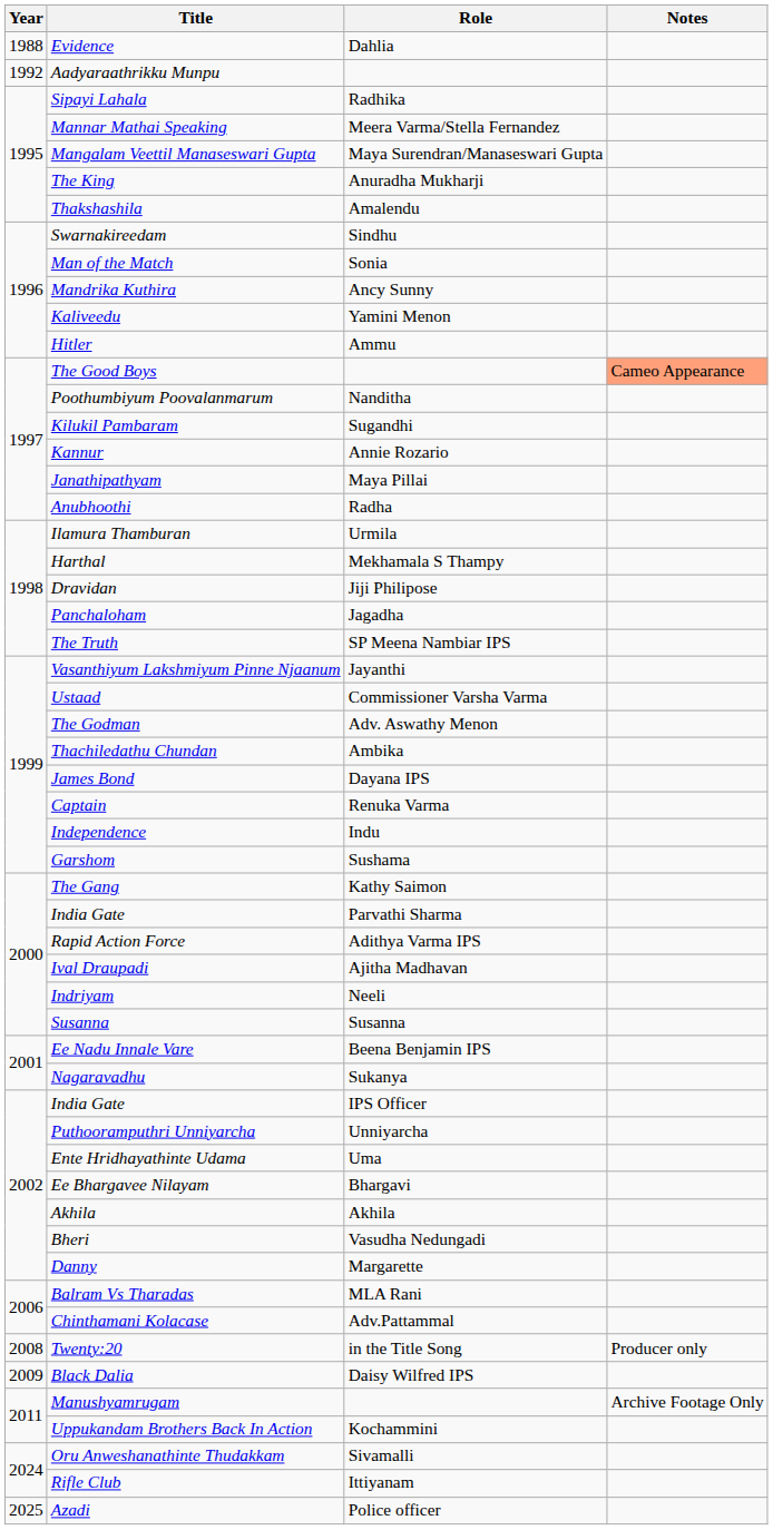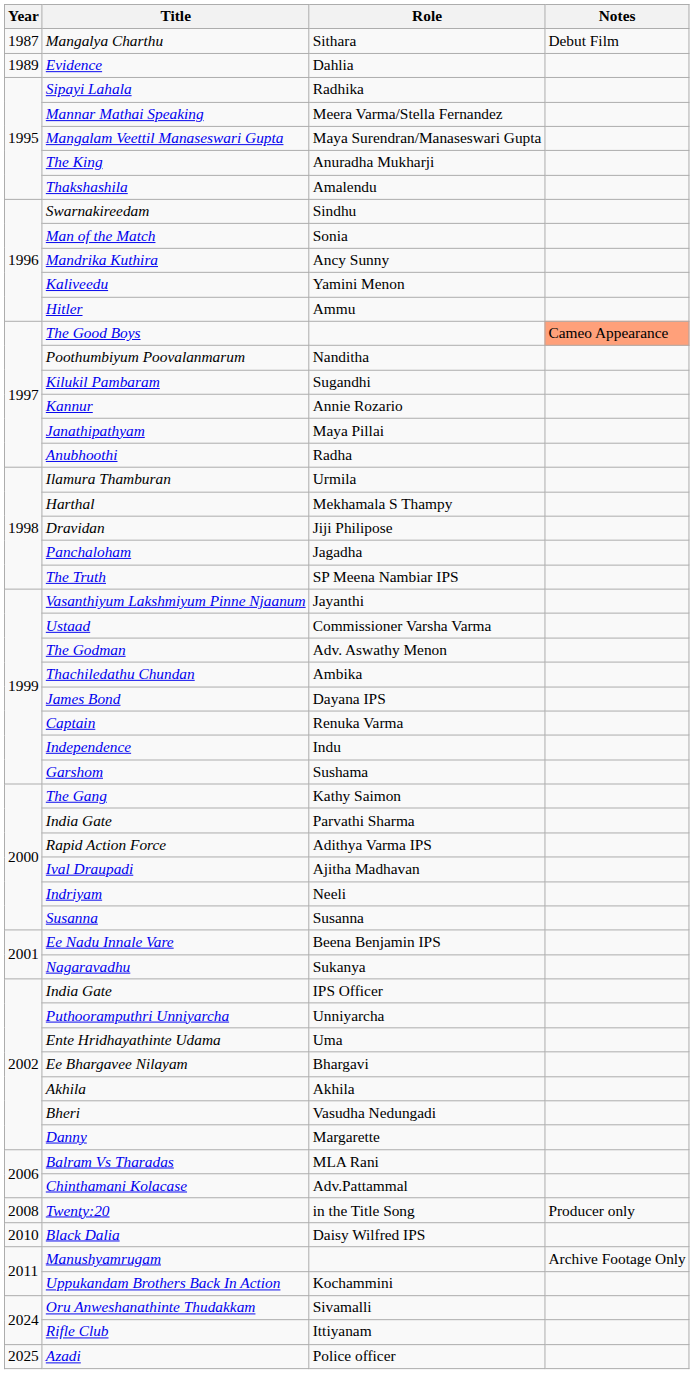+ row: 1987 | Mangalya Charthu | Sithara | Debut Film
Evidence | Year: 1988 -> 1989
- row: 1992 | Aadyaraathrikku Munpu
Black Dalia | Year: 2009 -> 2010
